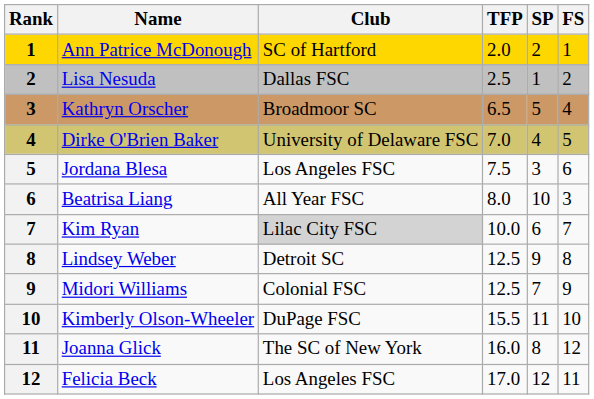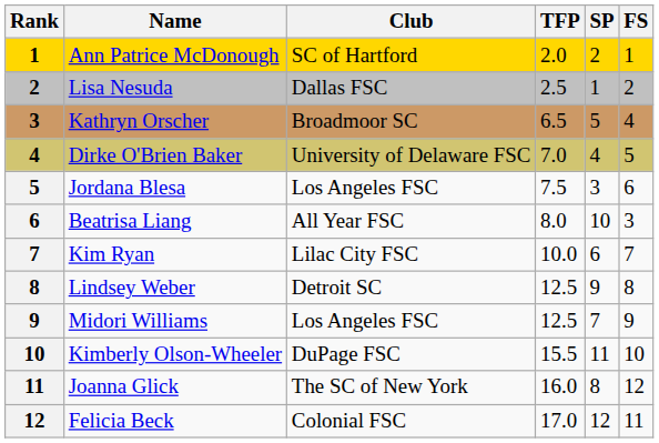Kim Ryan | Club: lightgrey background -> no background
Midori Williams | Club: Colonial FSC -> Los Angeles FSC
Felicia Beck | Club: Los Angeles FSC -> Colonial FSC
